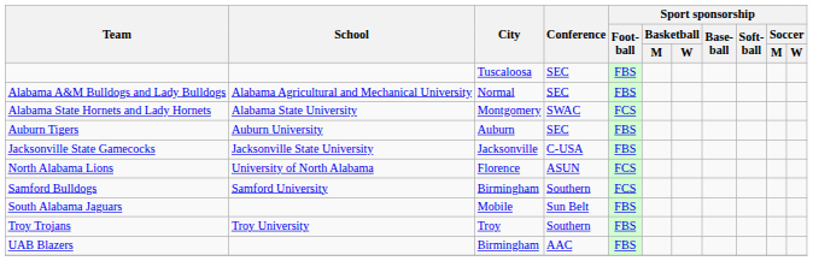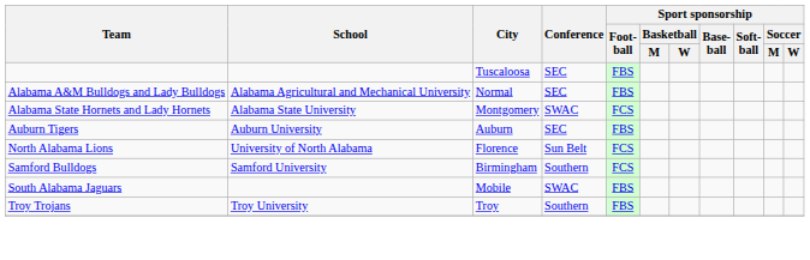- row: Jacksonville State Gamecocks | Jacksonville State University | Jacksonville | C-USA | FBS
North Alabama Lions | Conference: ASUN -> Sun Belt
South Alabama Jaguars | Conference: Sun Belt -> SWAC
- row: UAB Blazers | Birmingham | AAC | FBS
